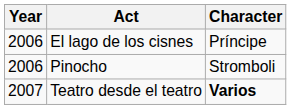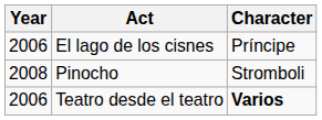Pinocho | Year: 2006 -> 2008
Teatro desde el teatro | Year: 2007 -> 2006
